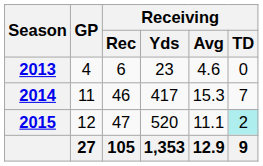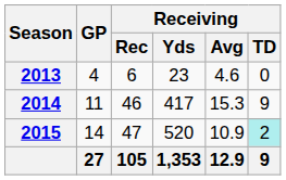2014 | Receiving / TD: 7 -> 9
2015 | GP: 12 -> 14
2015 | Receiving / Avg: 11.1 -> 10.9
